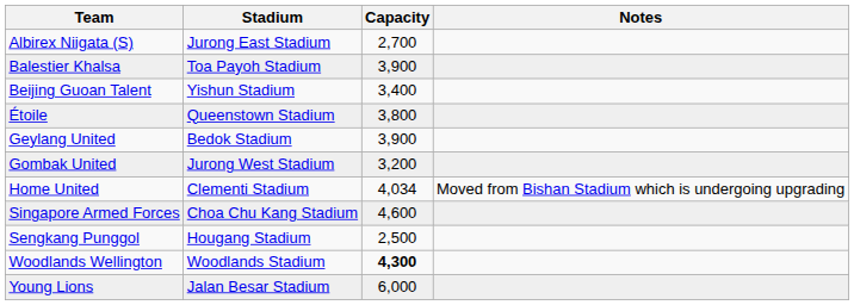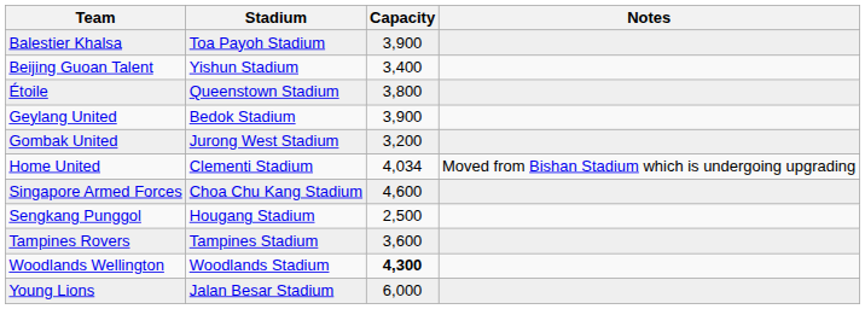- row: Albirex Niigata (S) | Jurong East Stadium | 2,700
+ row: Tampines Rovers | Tampines Stadium | 3,600
